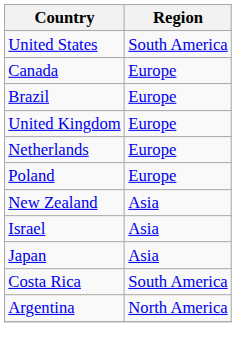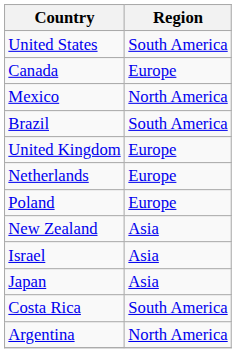+ row: Mexico | North America
Brazil | Region: Europe -> South America
